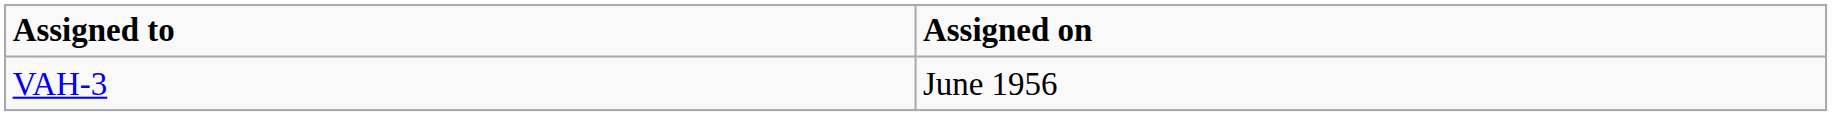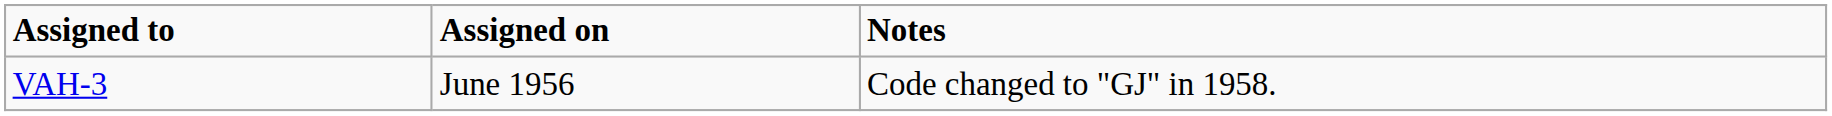+ column: Notes | Code changed to "GJ" in 1958.
